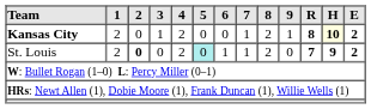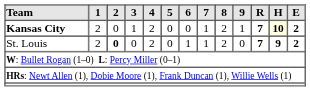Kansas City | R: 8 -> 7
St. Louis | 5: paleturquoise background -> no background
